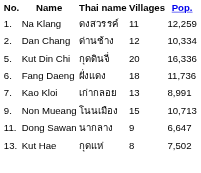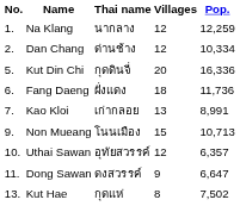Na Klang | Thai name: ดงสวรรค์ -> นากลาง
Na Klang | Villages: 11 -> 12
+ row: 10. | Uthai Sawan | อุทัยสวรรค์ | 12 | 6,357
Dong Sawan | Thai name: นากลาง -> ดงสวรรค์
